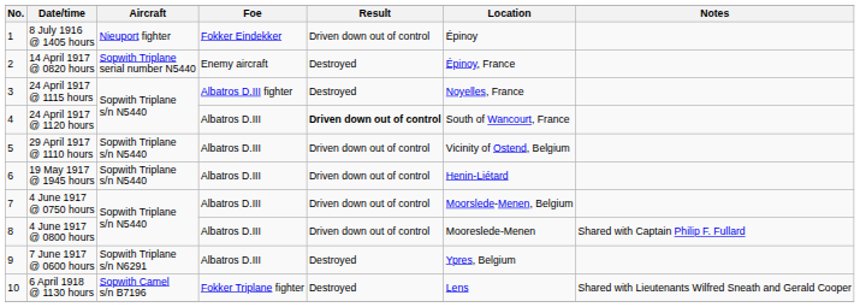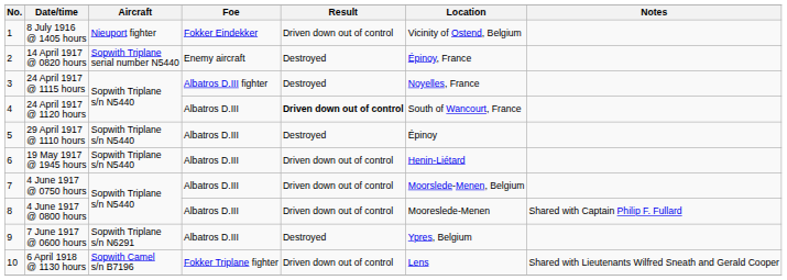8 July 1916 @ 1405 hours | Location: Épinoy -> Vicinity of Ostend, Belgium
29 April 1917 @ 1110 hours | Result: Driven down out of control -> Destroyed
29 April 1917 @ 1110 hours | Location: Vicinity of Ostend, Belgium -> Épinoy
6 April 1918 @ 1130 hours | Result: Destroyed -> Driven down out of control
